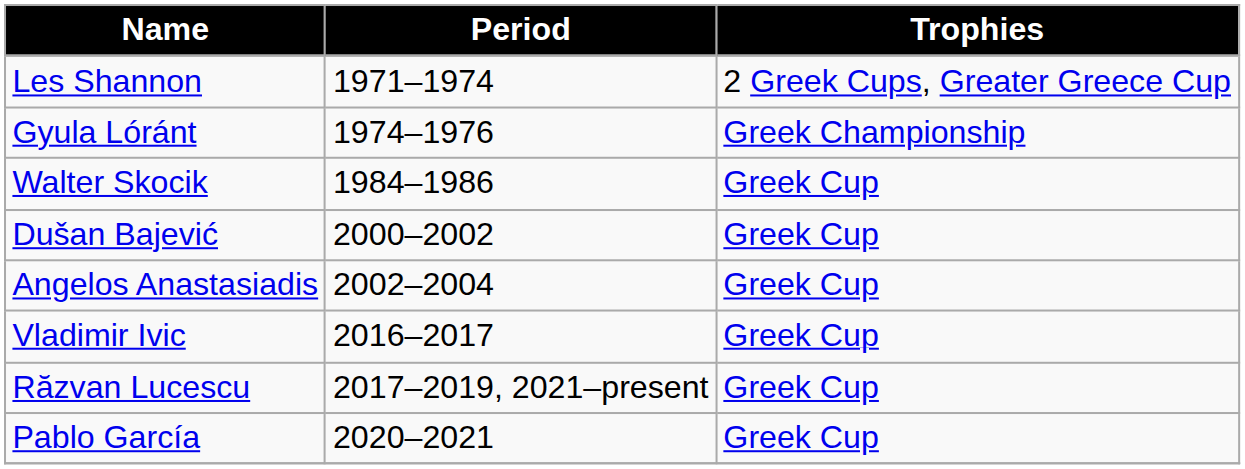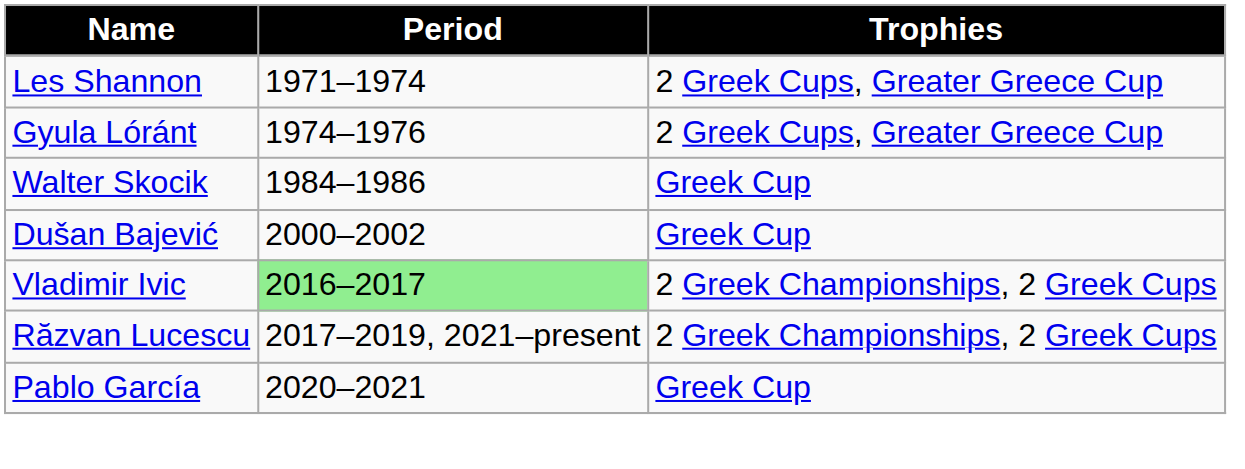Gyula Lóránt | Trophies: Greek Championship -> 2 Greek Cups, Greater Greece Cup
- row: Angelos Anastasiadis | 2002–2004 | Greek Cup
Vladimir Ivic | Period: no background -> lightgreen background
Vladimir Ivic | Trophies: Greek Cup -> 2 Greek Championships, 2 Greek Cups
Răzvan Lucescu | Trophies: Greek Cup -> 2 Greek Championships, 2 Greek Cups
